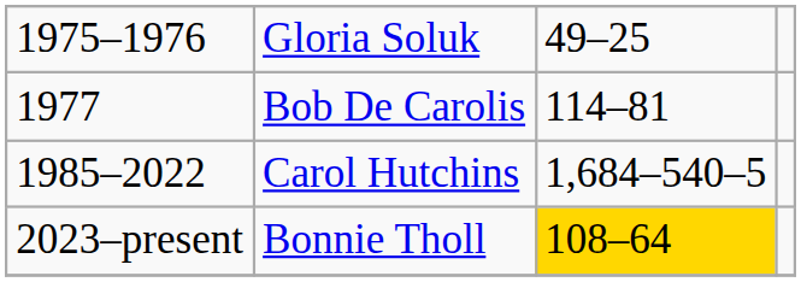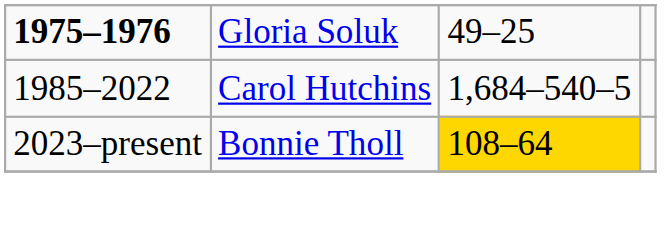Gloria Soluk | column 1: normal -> bold
- row: 1977 | Bob De Carolis | 114–81
